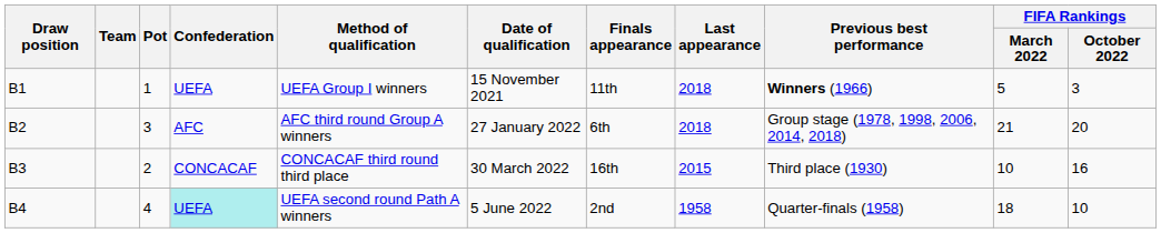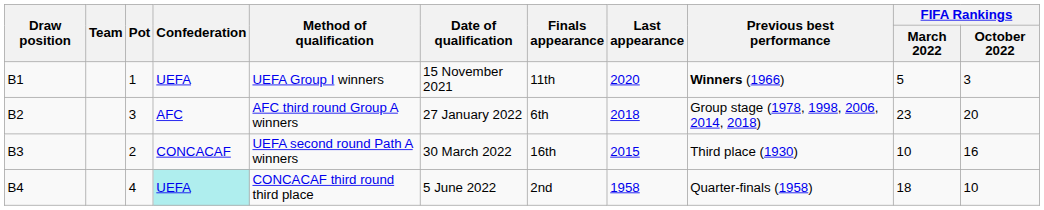B1 | Last appearance: 2018 -> 2020
B2 | FIFA Rankings / March 2022: 21 -> 23
B3 | Method of qualification: CONCACAF third round third place -> UEFA second round Path A winners
B4 | Method of qualification: UEFA second round Path A winners -> CONCACAF third round third place
